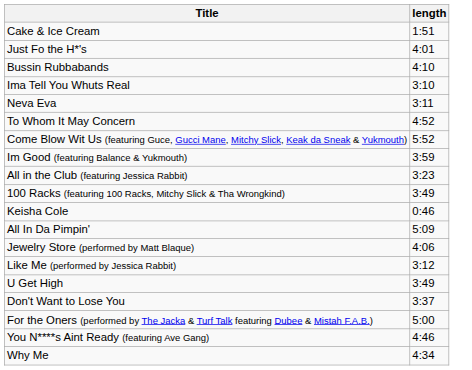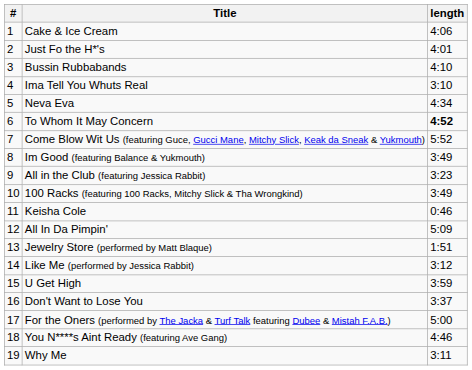+ column: # | 1 | 2 | 3 | 4 | 5 | 6 | 7 | 8 | 9 | 10 | 11 | 12 | 13 | 14 | 15 | 16 | 17 | 18 | 19
Cake & Ice Cream | length: 1:51 -> 4:06
Neva Eva | length: 3:11 -> 4:34
To Whom It May Concern | length: normal -> bold
Im Good (featuring Balance & Yukmouth) | length: 3:59 -> 3:49
Jewelry Store (performed by Matt Blaque) | length: 4:06 -> 1:51
U Get High | length: 3:49 -> 3:59
Why Me | length: 4:34 -> 3:11
